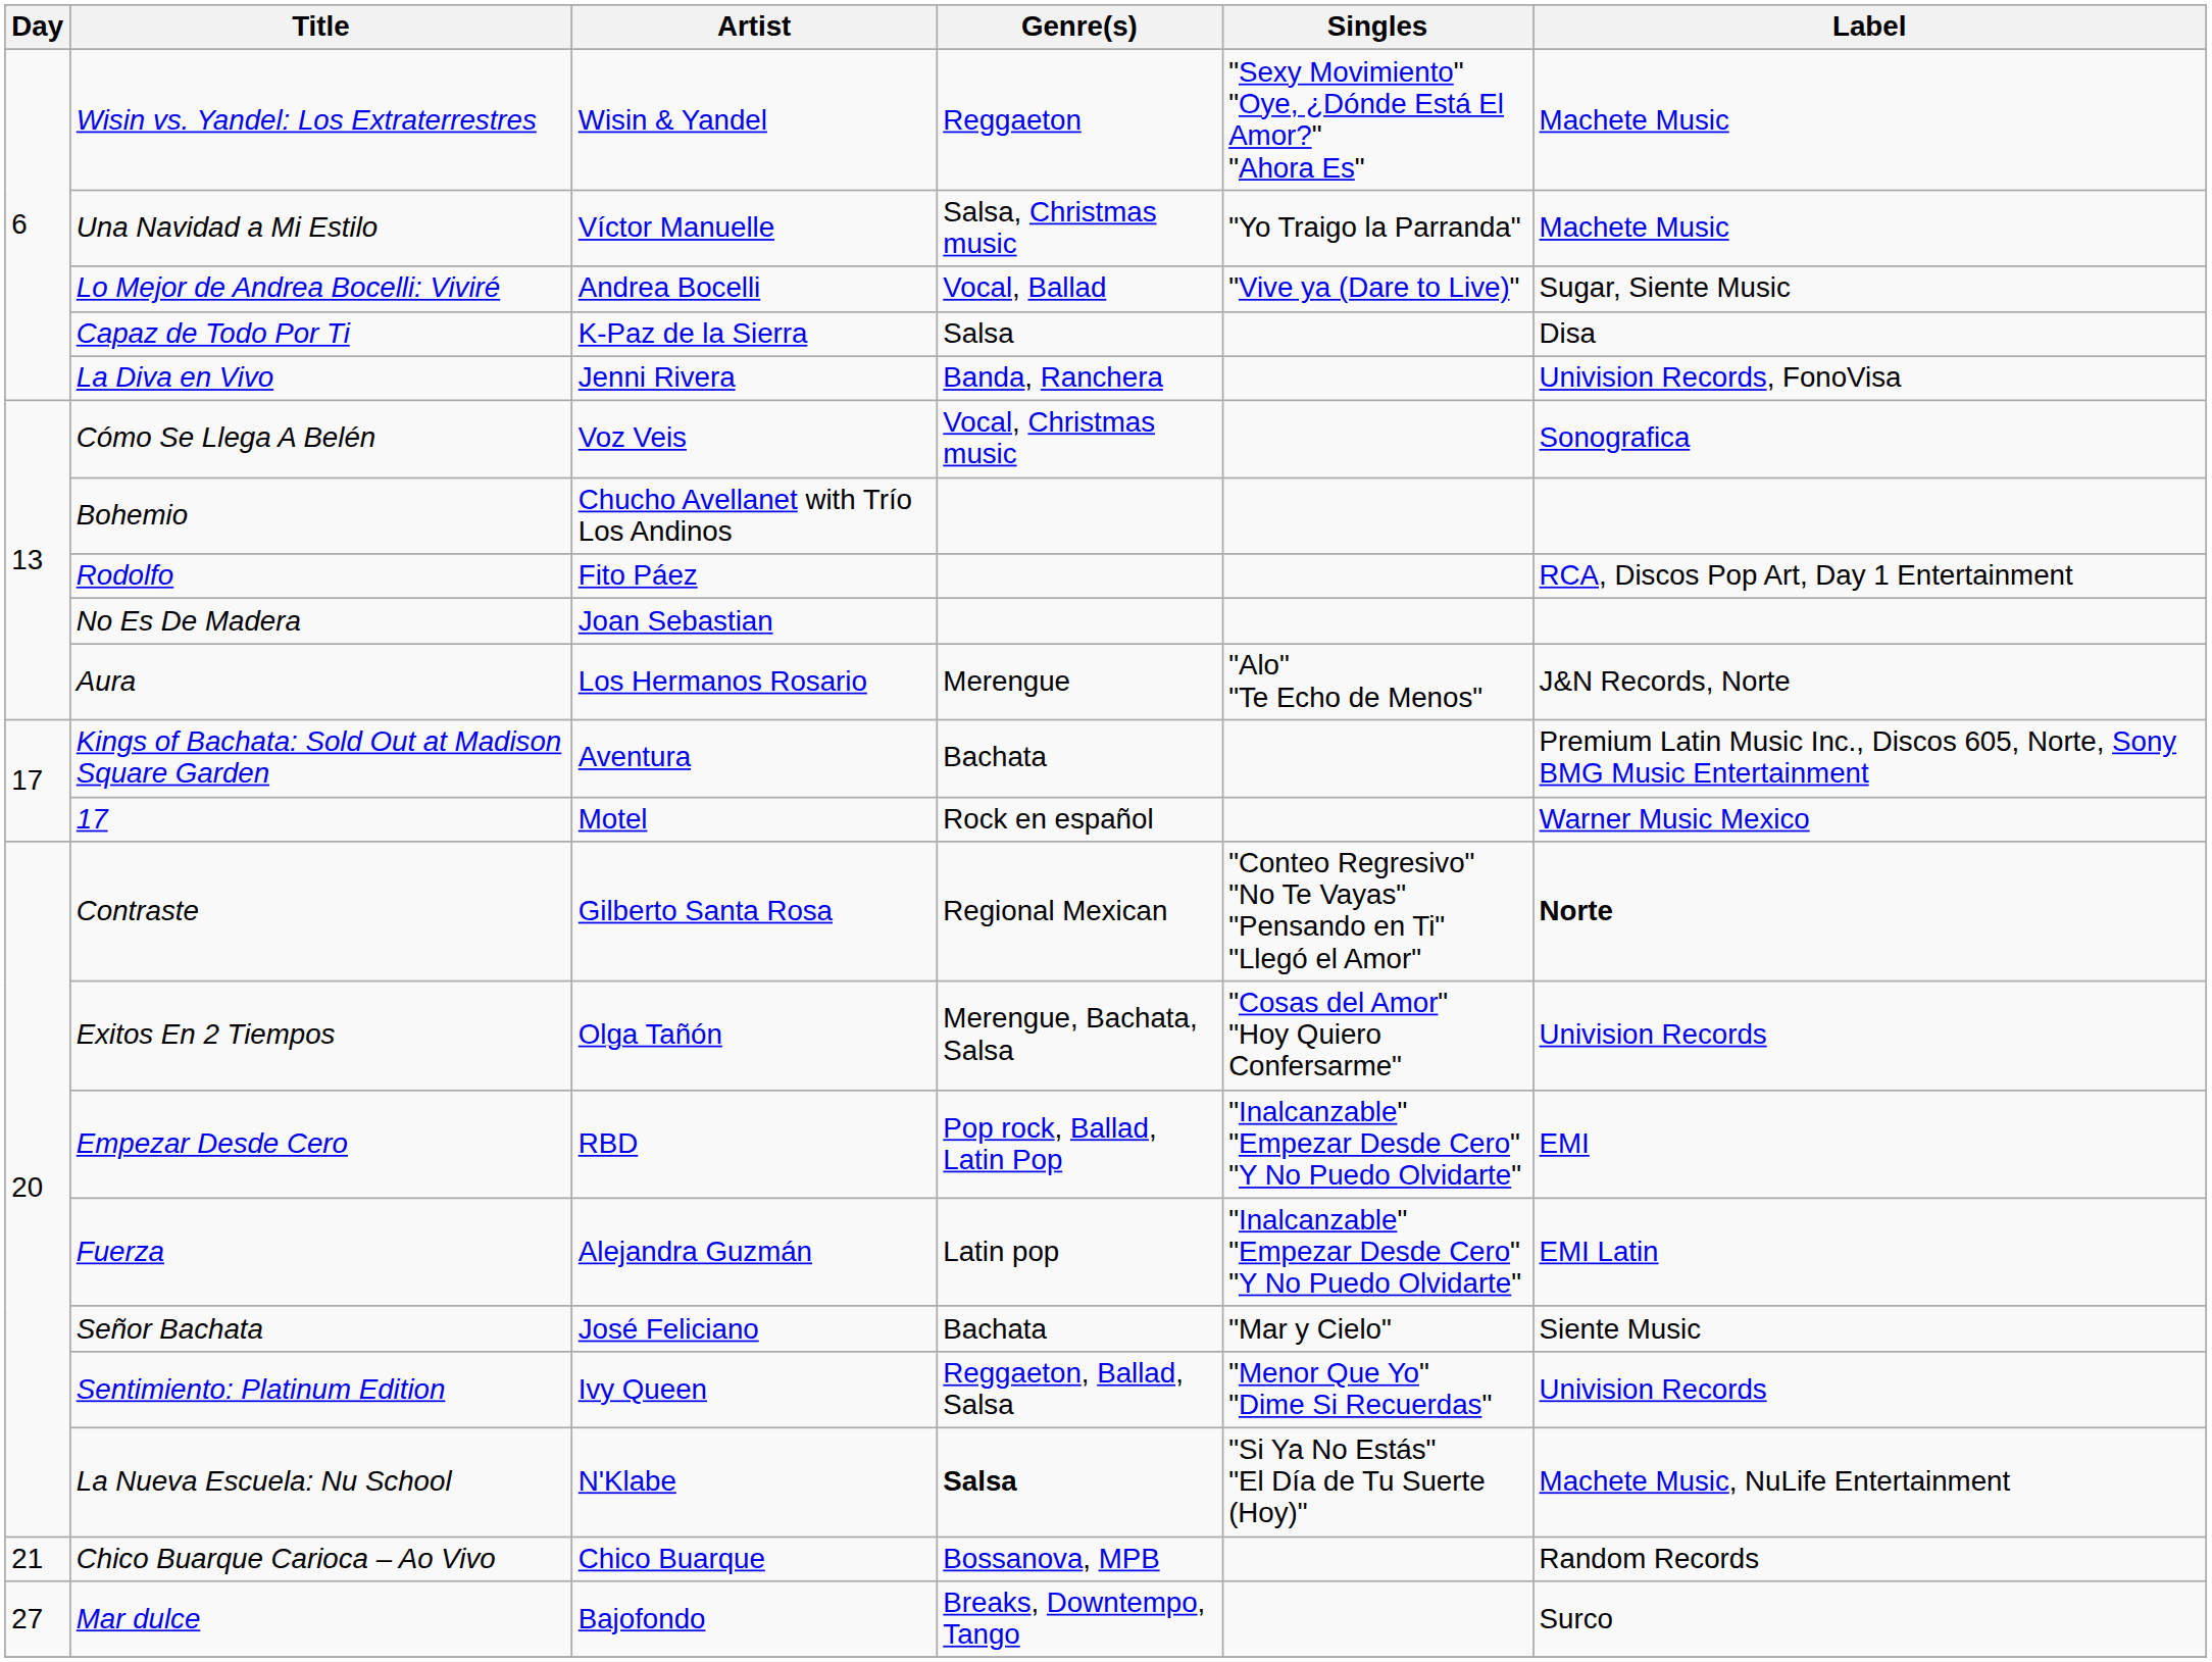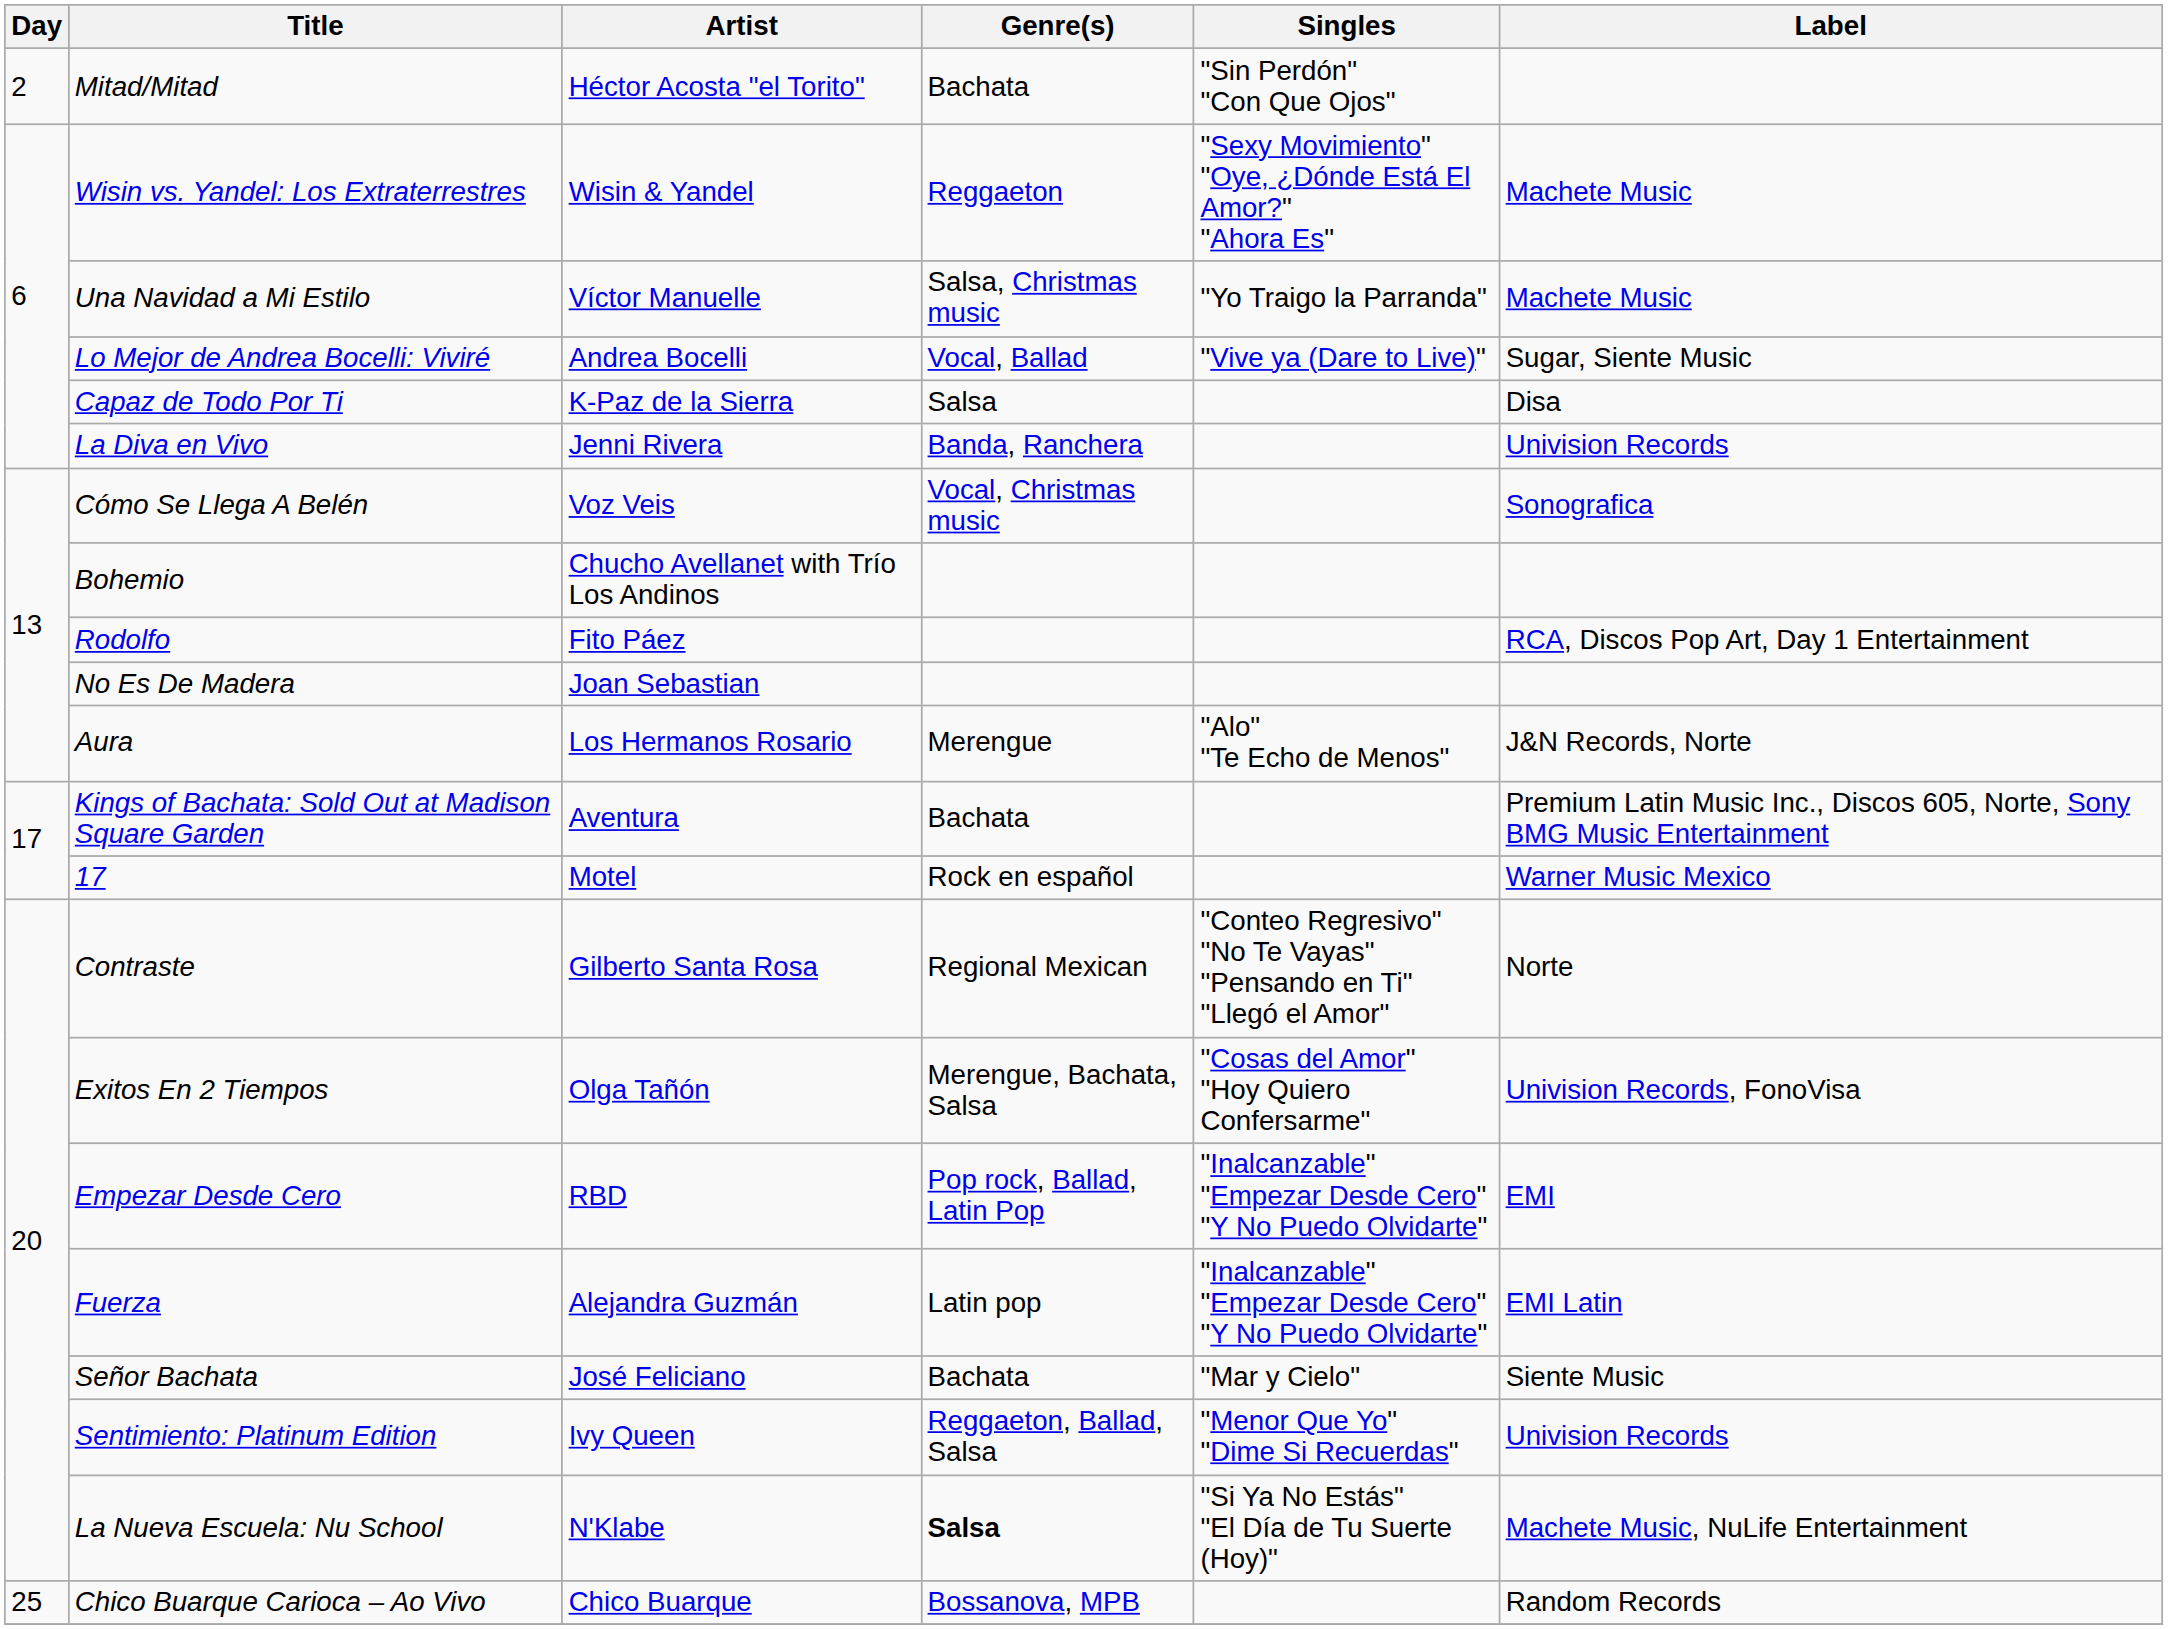+ row: 2 | Mitad/Mitad | Héctor Acosta "el Torito" | Bachata | "Sin Perdón" "Con Que Ojos"
La Diva en Vivo | Label: Univision Records, FonoVisa -> Univision Records
Contraste | Label: bold -> normal
Exitos En 2 Tiempos | Label: Univision Records -> Univision Records, FonoVisa
Chico Buarque Carioca – Ao Vivo | Day: 21 -> 25
- row: 27 | Mar dulce | Bajofondo | Breaks, Downtempo, Tango | Surco
